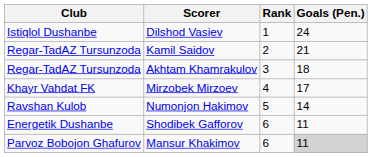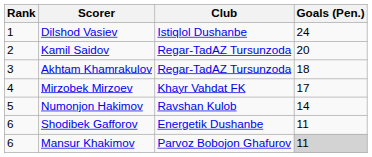columns swapped: Rank <-> Club
Kamil Saidov | Goals (Pen.): 21 -> 20
